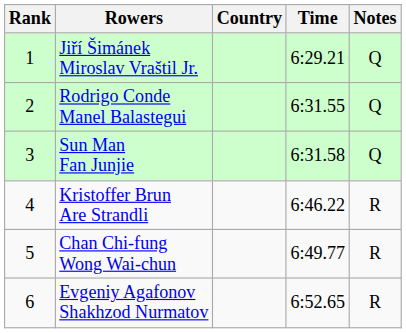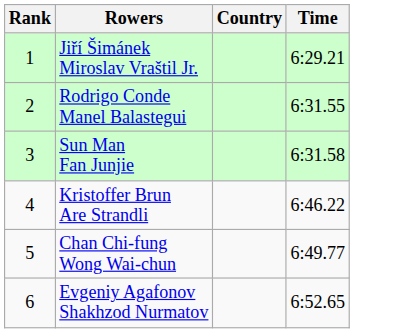- column: Notes | Q | Q | Q | R | R | R
